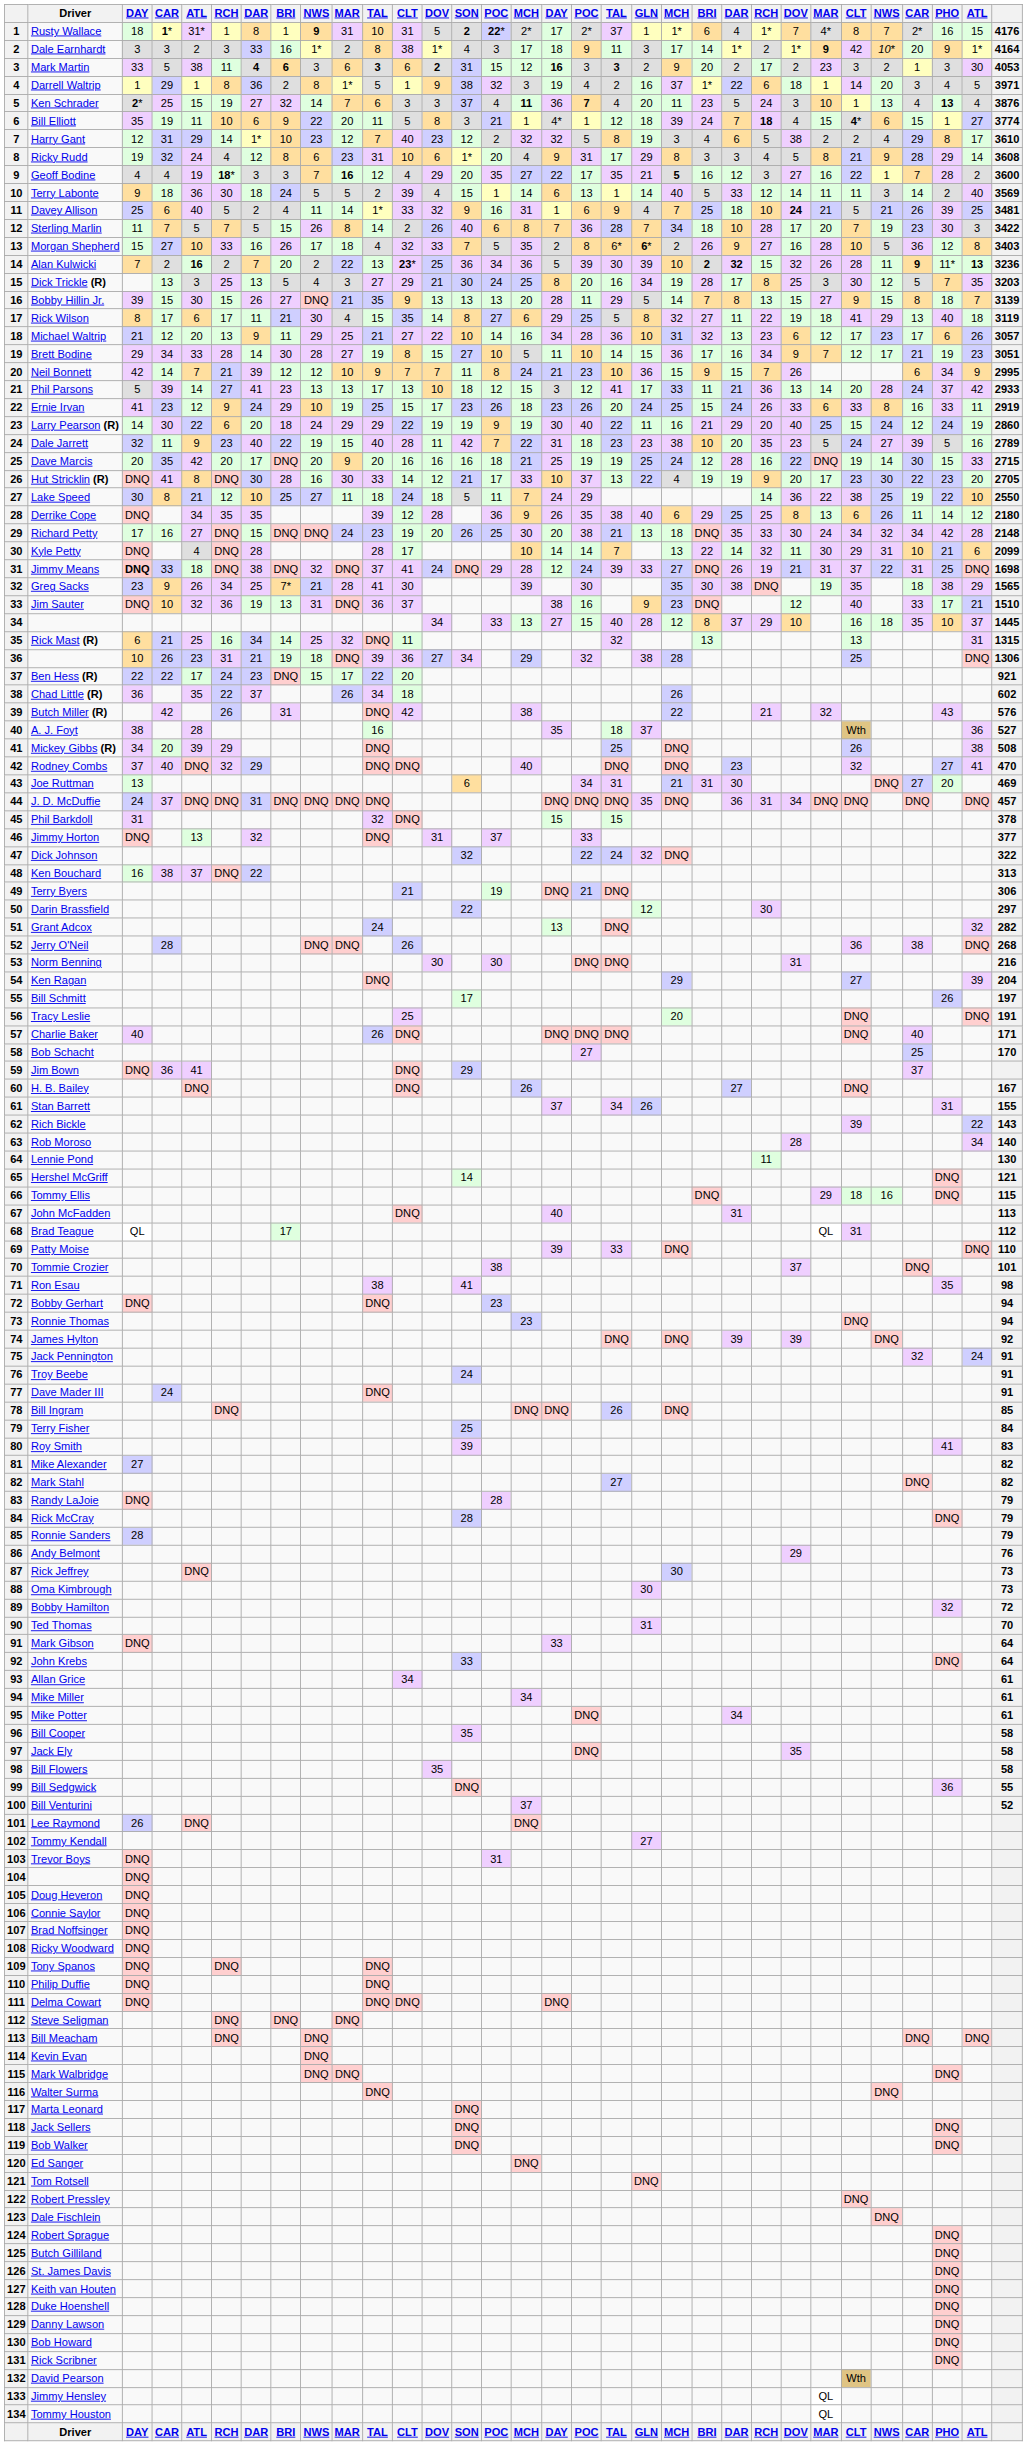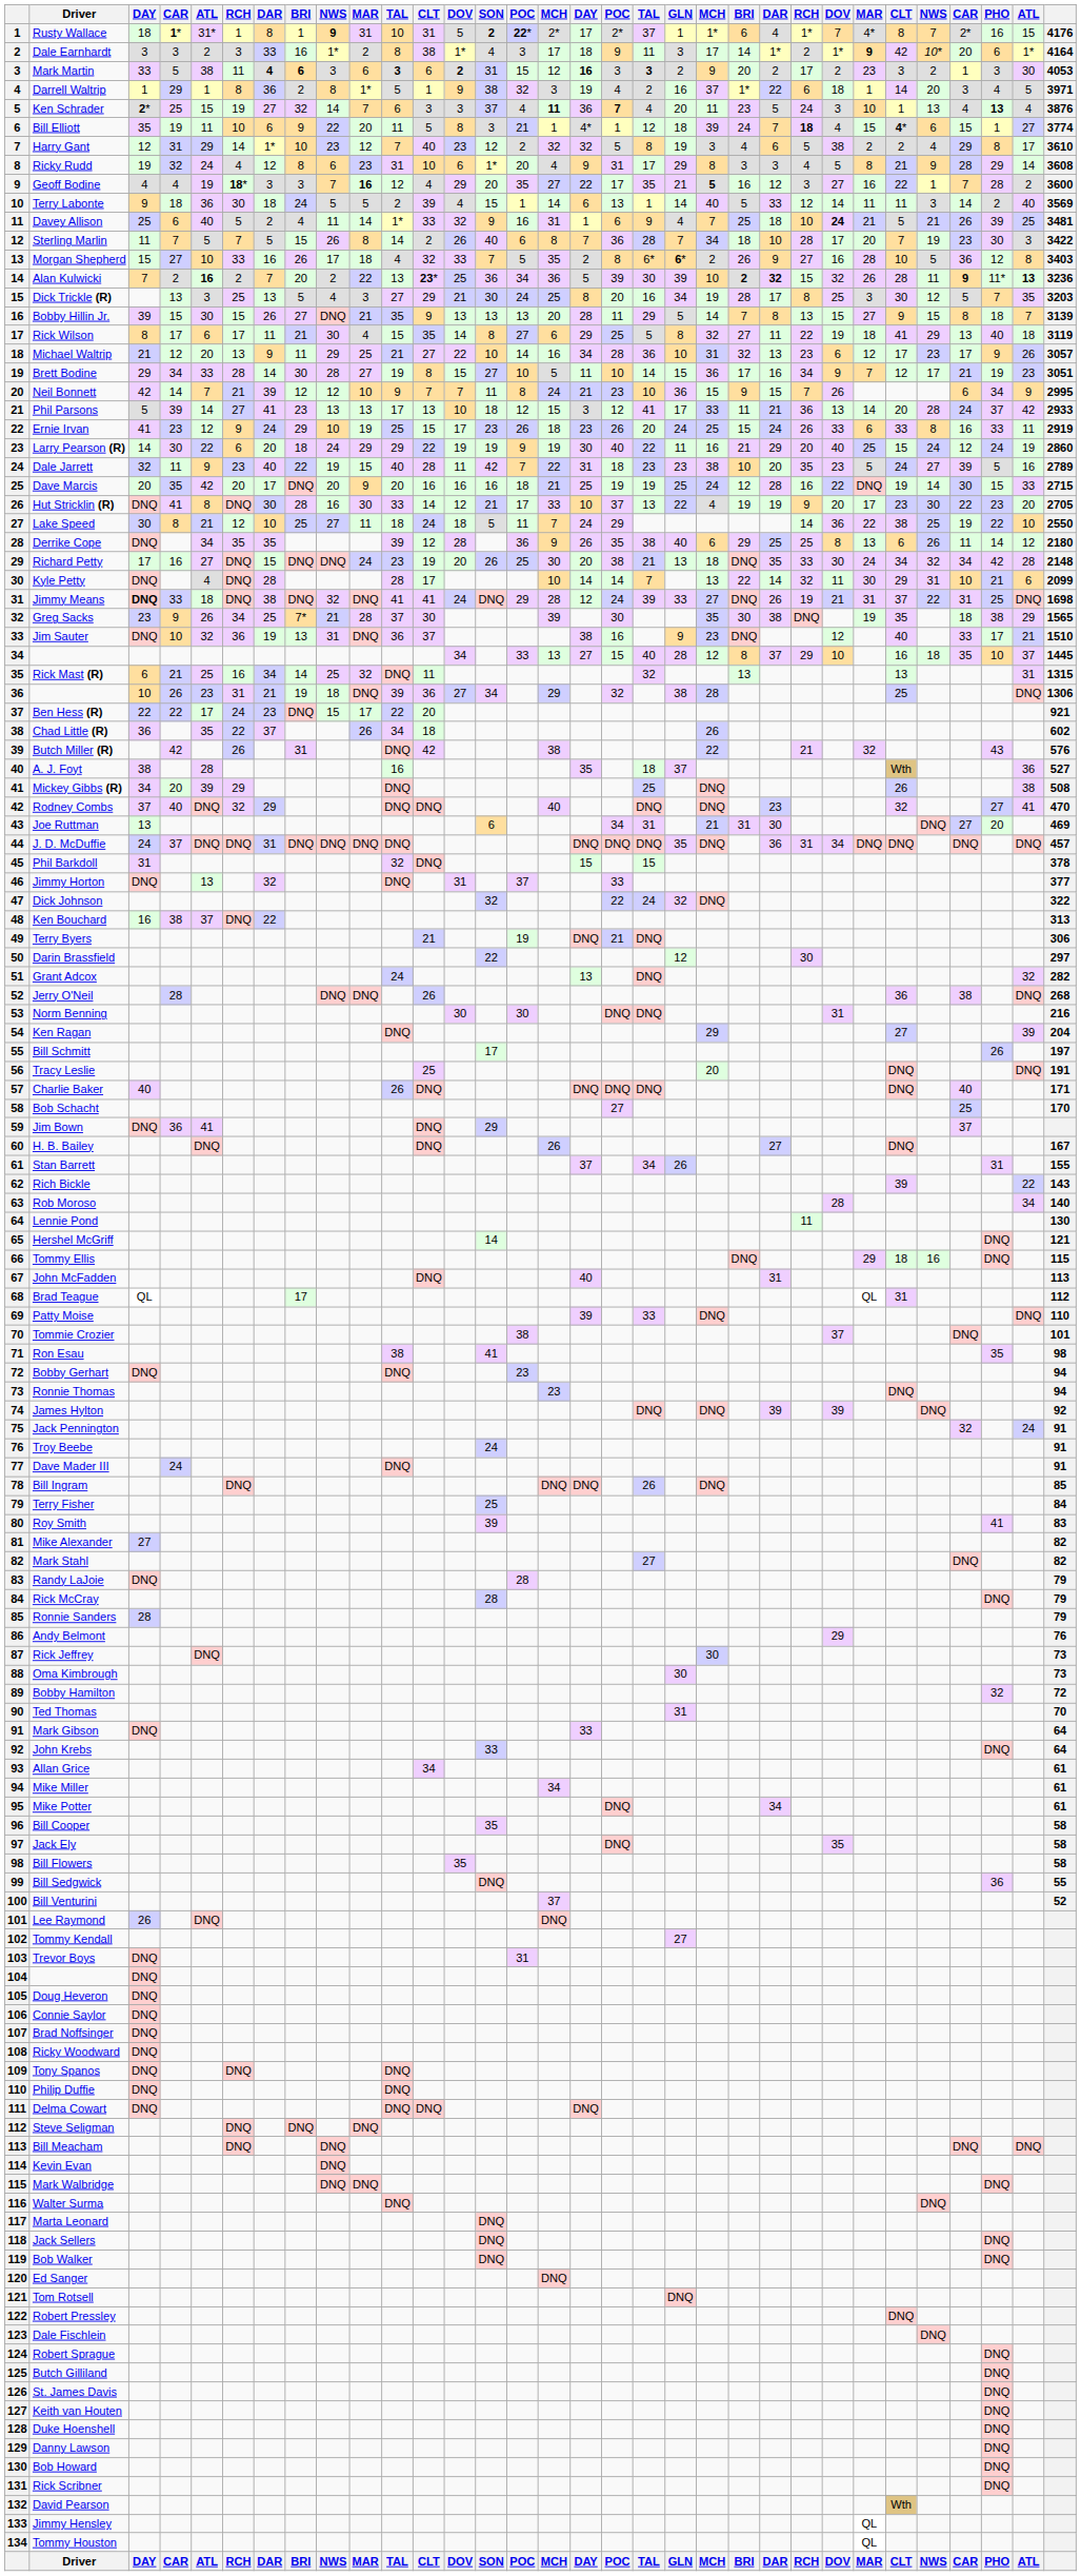Dale Earnhardt | PHO: 9 -> 6
Michael Waltrip | PHO: 6 -> 9
Jimmy Means | column 11: 37 -> 41
Greg Sacks | column 11: 41 -> 37
